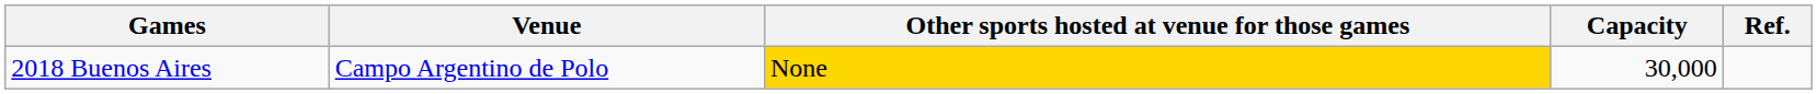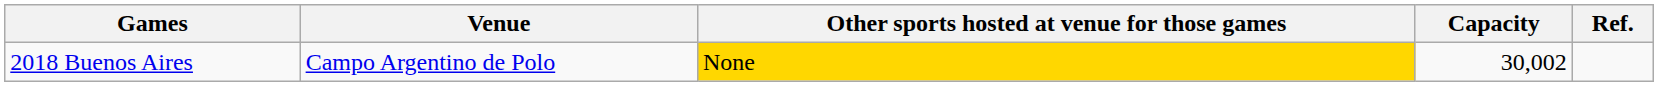2018 Buenos Aires | Capacity: 30,000 -> 30,002
